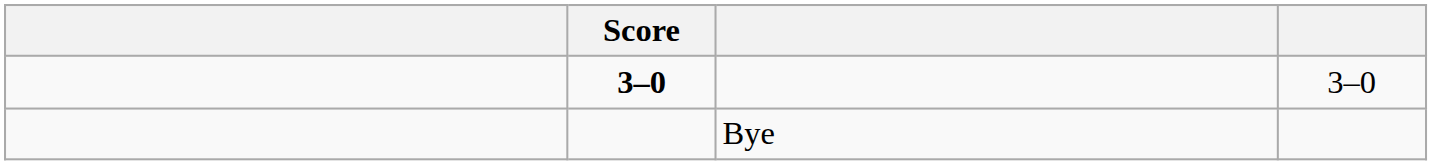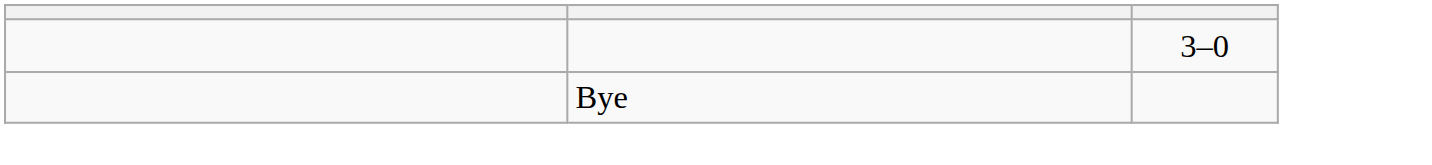- column: Score | 3–0
